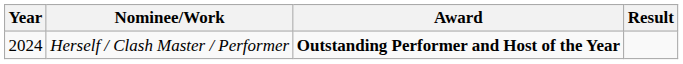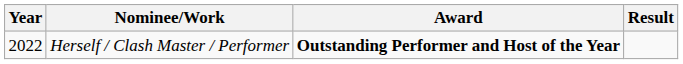Herself / Clash Master / Performer | Year: 2024 -> 2022
